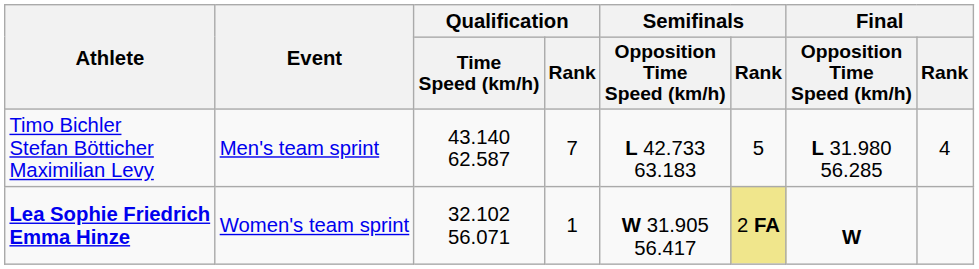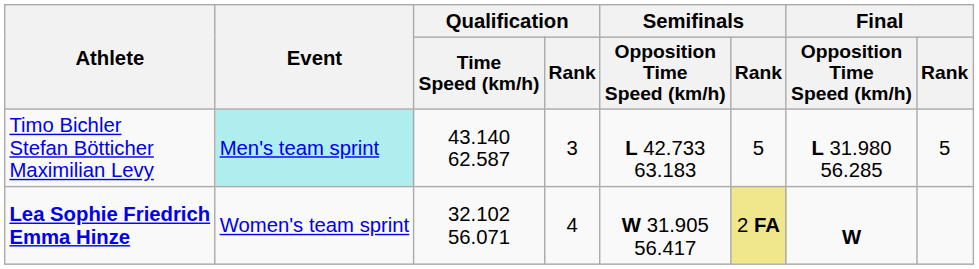Timo Bichler Stefan Bötticher Maximilian Levy | Event: no background -> paleturquoise background
Timo Bichler Stefan Bötticher Maximilian Levy | Qualification / Rank: 7 -> 3
Timo Bichler Stefan Bötticher Maximilian Levy | Final / Rank: 4 -> 5
Lea Sophie Friedrich Emma Hinze | Qualification / Rank: 1 -> 4
